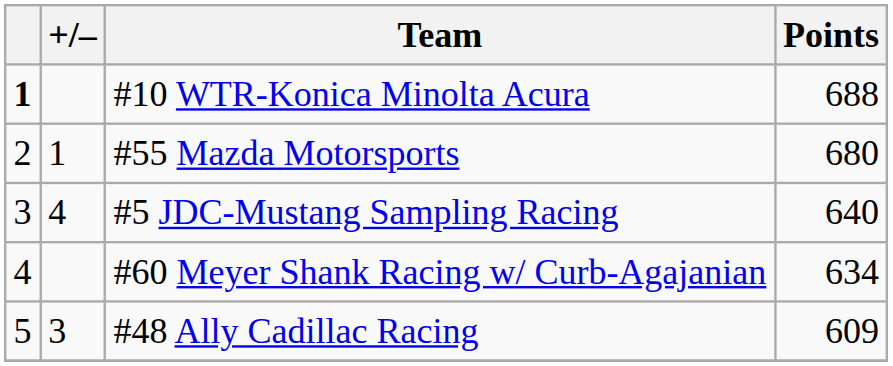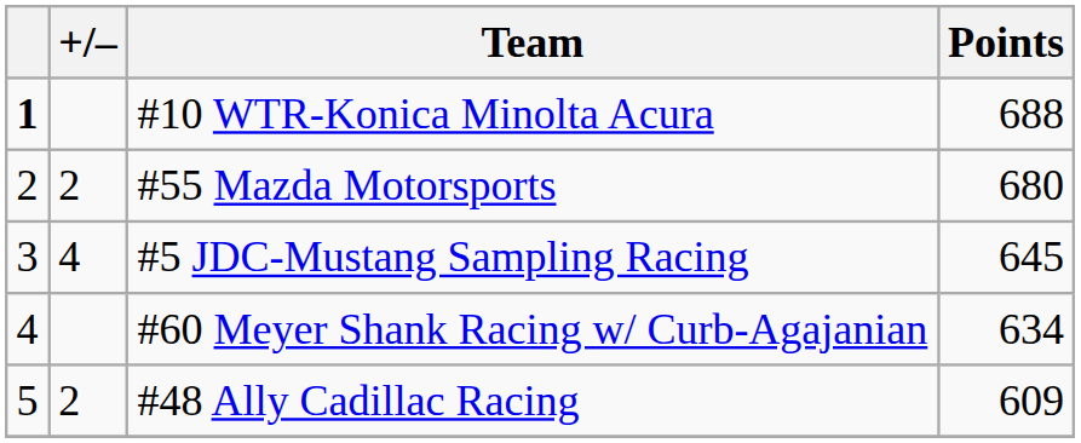#55 Mazda Motorsports | +/–: 1 -> 2
#5 JDC-Mustang Sampling Racing | Points: 640 -> 645
#48 Ally Cadillac Racing | +/–: 3 -> 2
